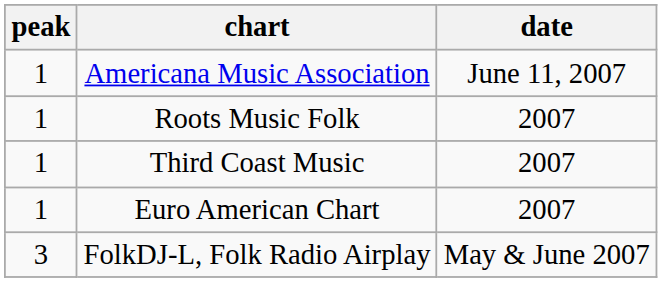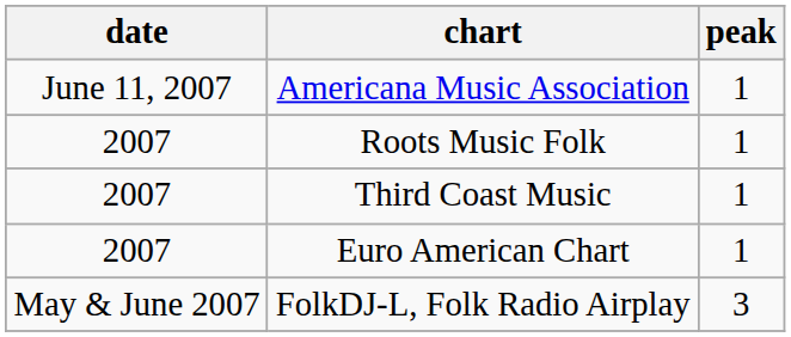columns swapped: date <-> peak
